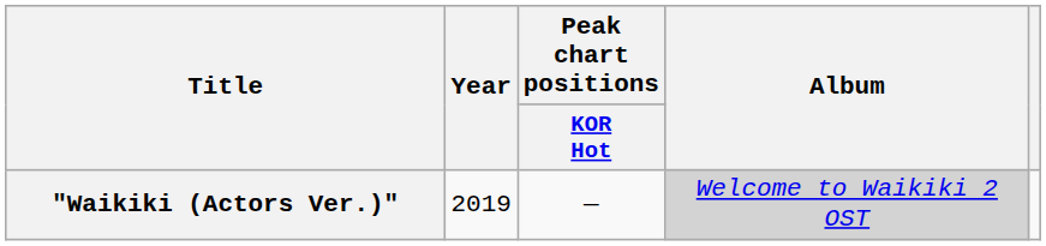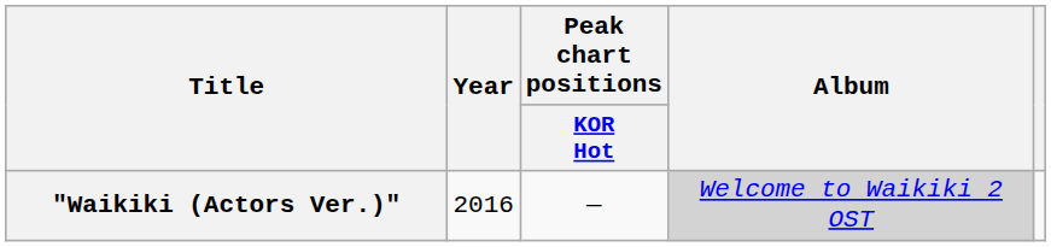"Waikiki (Actors Ver.)" | Year: 2019 -> 2016
